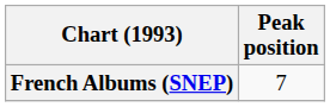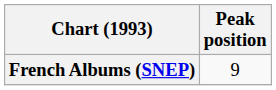French Albums (SNEP) | Peak position: 7 -> 9
